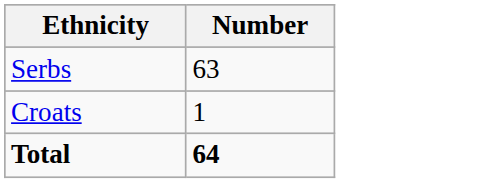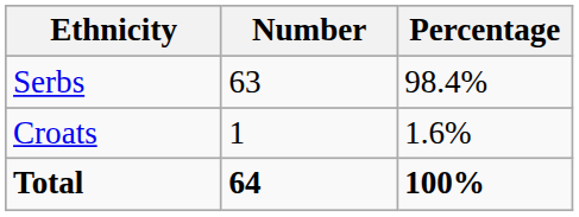+ column: Percentage | 98.4% | 1.6% | 100%
